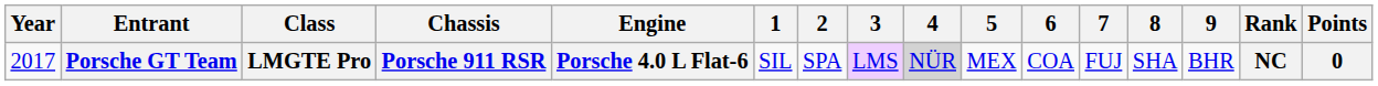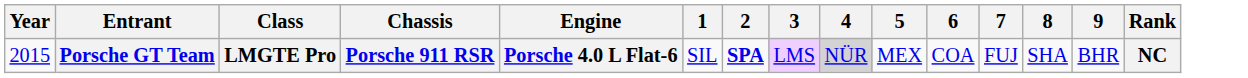- column: Points | 0
Porsche GT Team | Year: 2017 -> 2015
Porsche GT Team | 2: normal -> bold
